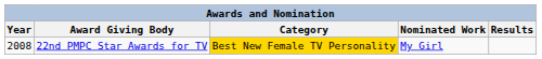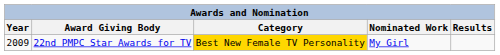22nd PMPC Star Awards for TV | Year: 2008 -> 2009
